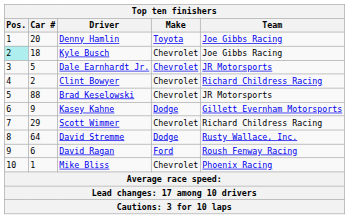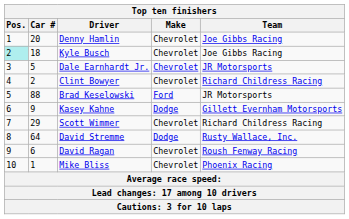Denny Hamlin | Make: Toyota -> Chevrolet
Brad Keselowski | Make: Chevrolet -> Ford
David Ragan | Make: Ford -> Chevrolet
